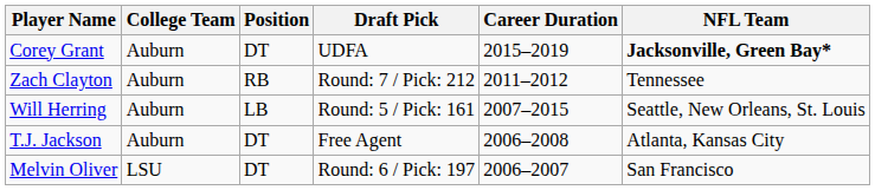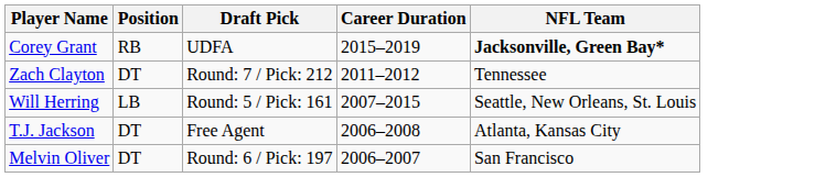- column: College Team | Auburn | Auburn | Auburn | Auburn | LSU
Corey Grant | Position: DT -> RB
Zach Clayton | Position: RB -> DT
